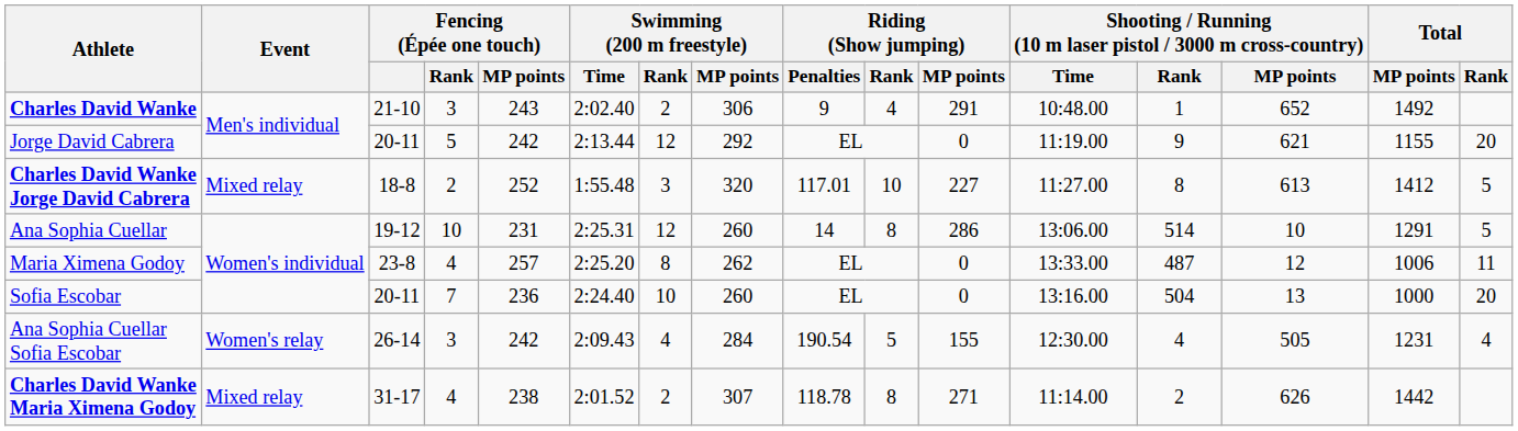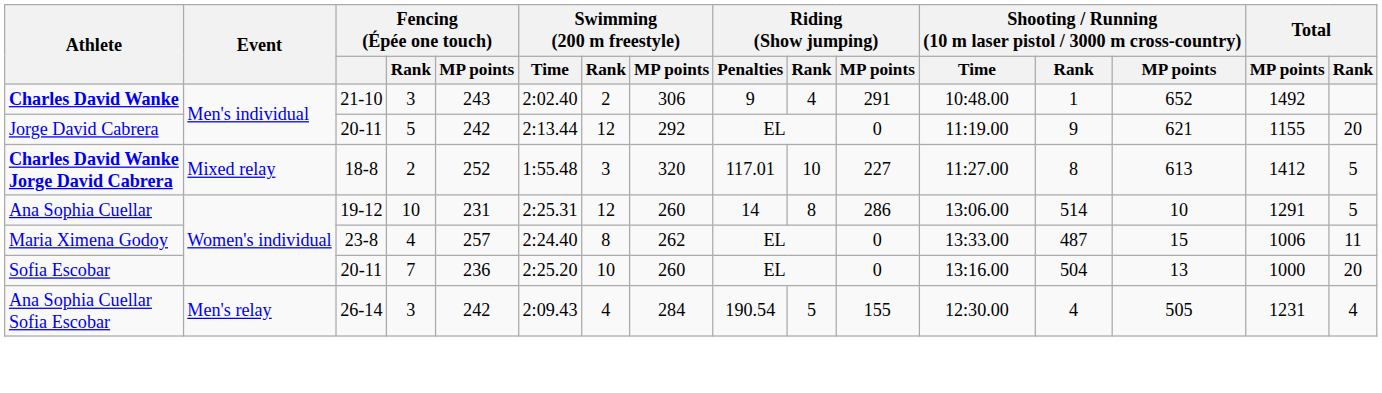Maria Ximena Godoy | Swimming (200 m freestyle) / Time: 2:25.20 -> 2:24.40
Maria Ximena Godoy | column 14: 12 -> 15
Sofia Escobar | Swimming (200 m freestyle) / Time: 2:24.40 -> 2:25.20
Ana Sophia Cuellar Sofia Escobar | Event: Women's relay -> Men's relay
- row: Charles David Wanke Maria Ximena Godoy | Mixed relay | 31-17 | 4 | 238 | 2:01.52 | 2 | 307 | 118.78 | 8 | 271 | 11:14.00 | 2 | 626 | 1442
